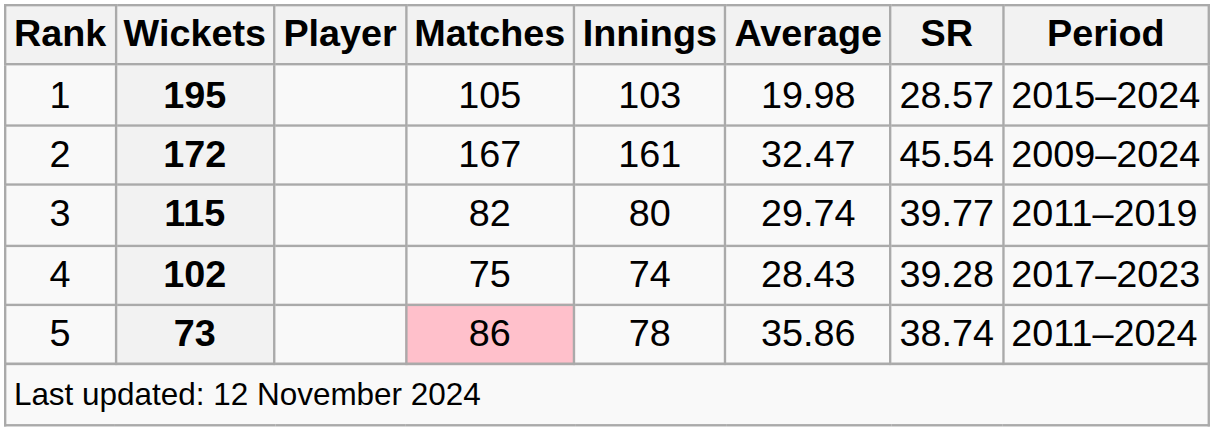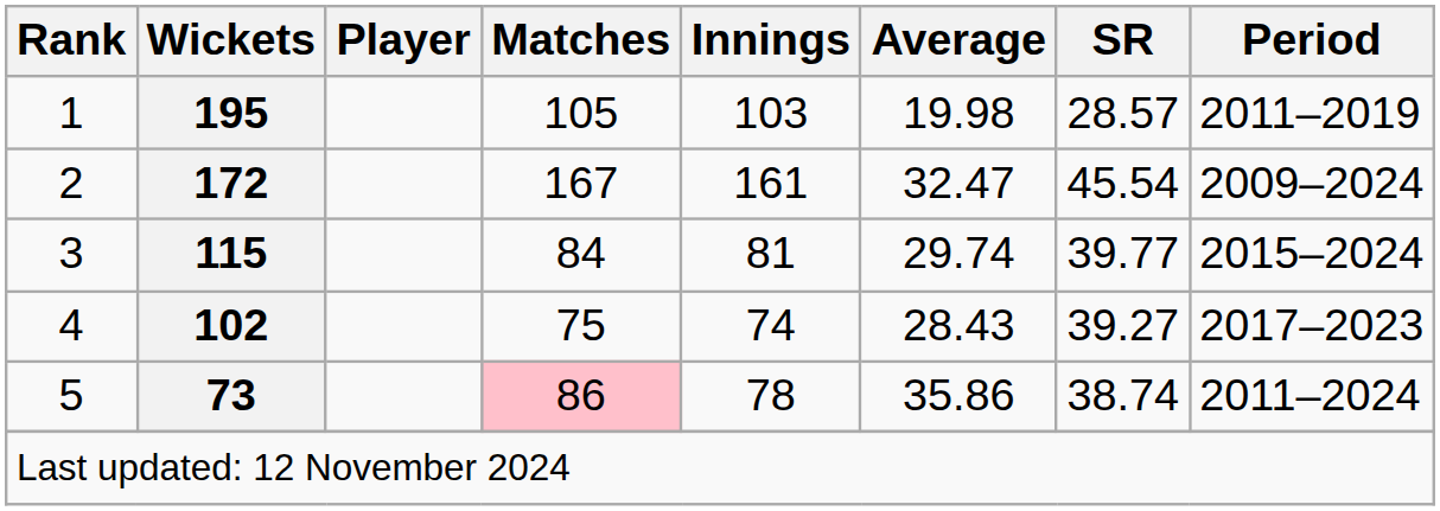1 | Period: 2015–2024 -> 2011–2019
3 | Matches: 82 -> 84
3 | Innings: 80 -> 81
3 | Period: 2011–2019 -> 2015–2024
4 | SR: 39.28 -> 39.27
